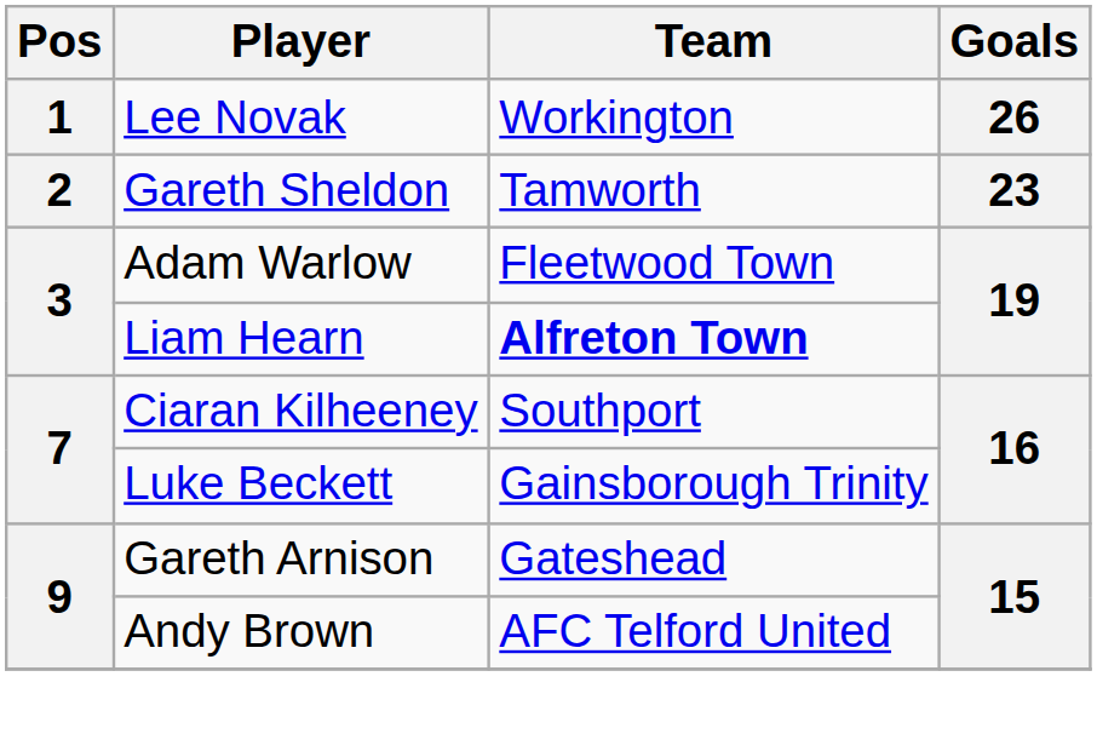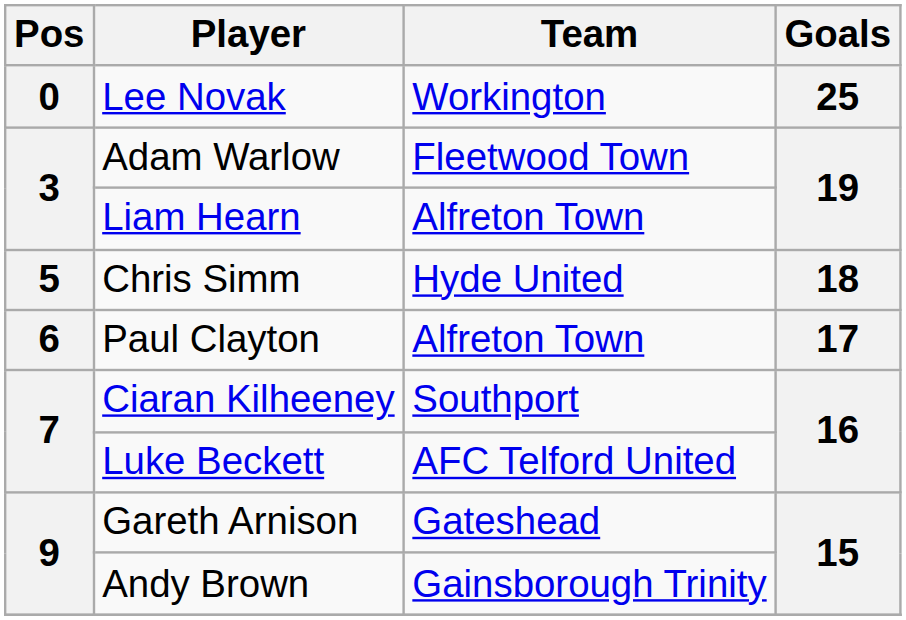Lee Novak | Pos: 1 -> 0
Lee Novak | Goals: 26 -> 25
- row: 2 | Gareth Sheldon | Tamworth | 23
Liam Hearn | Team: bold -> normal
+ row: 5 | Chris Simm | Hyde United | 18
+ row: 6 | Paul Clayton | Alfreton Town | 17
Luke Beckett | Team: Gainsborough Trinity -> AFC Telford United
Andy Brown | Team: AFC Telford United -> Gainsborough Trinity
